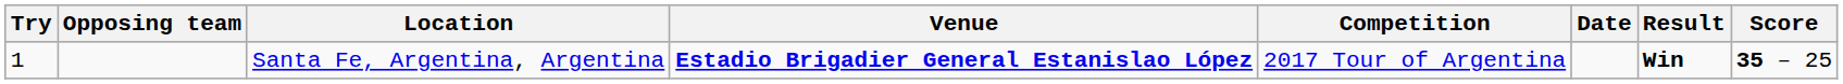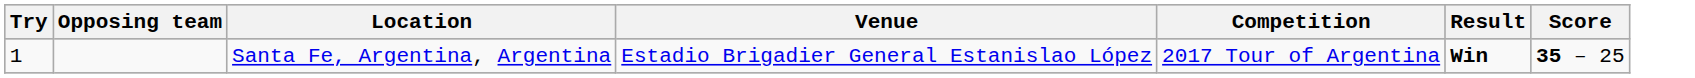- column: Date
Santa Fe, Argentina, Argentina | Venue: bold -> normal
